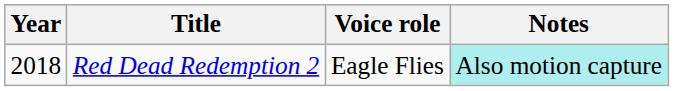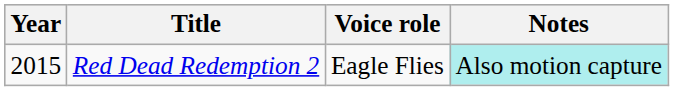Red Dead Redemption 2 | Year: 2018 -> 2015
